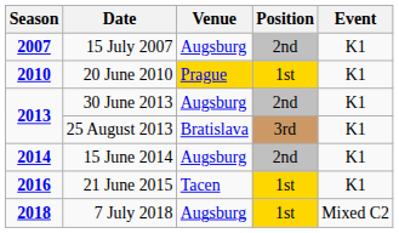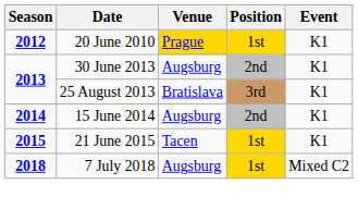- row: 2007 | 15 July 2007 | Augsburg | 2nd | K1
20 June 2010 | Season: 2010 -> 2012
21 June 2015 | Season: 2016 -> 2015
